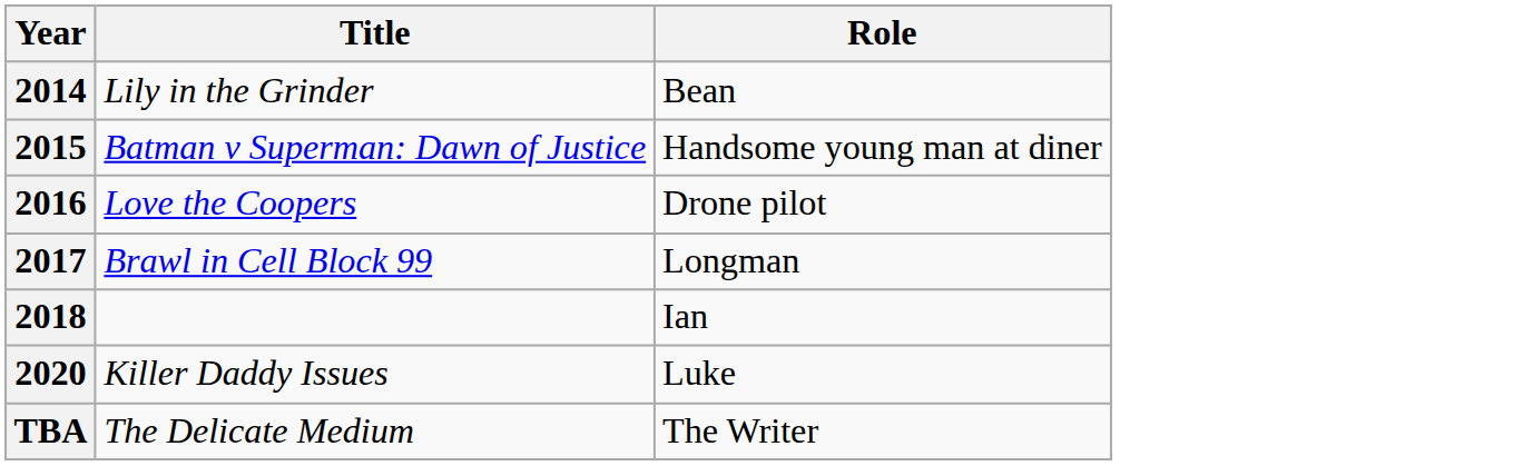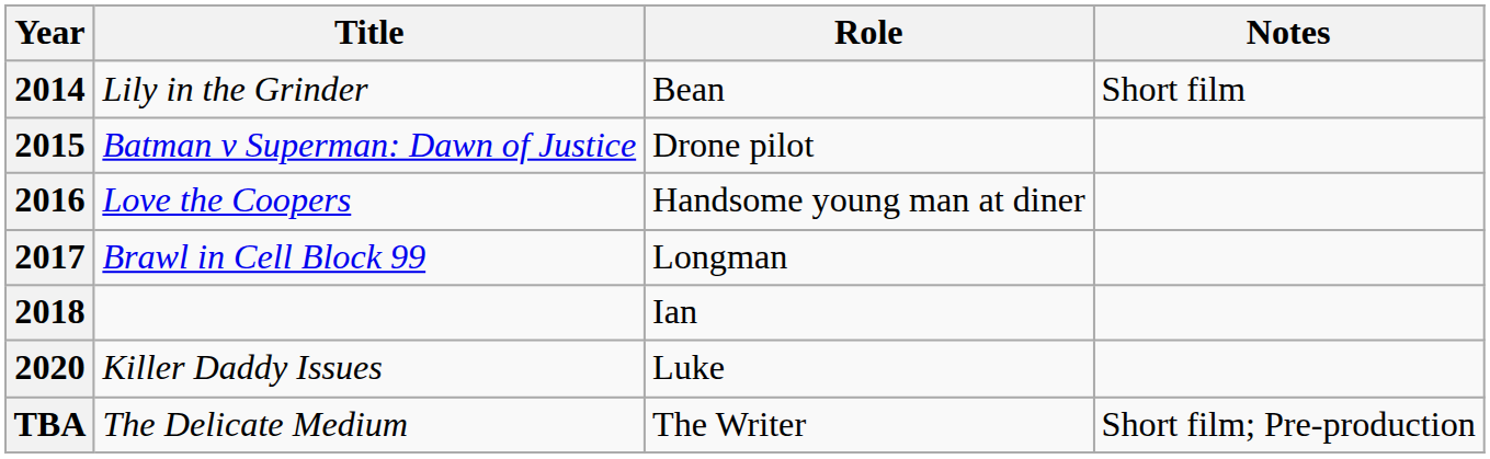+ column: Notes | Short film | Short film; Pre-production
2015 | Role: Handsome young man at diner -> Drone pilot
2016 | Role: Drone pilot -> Handsome young man at diner
